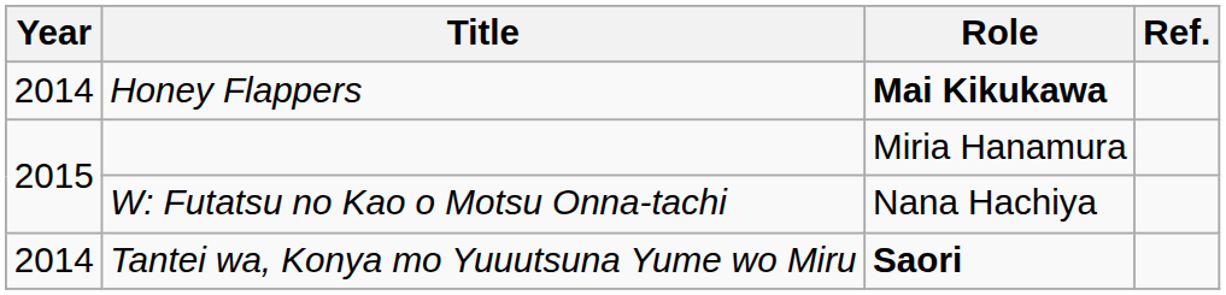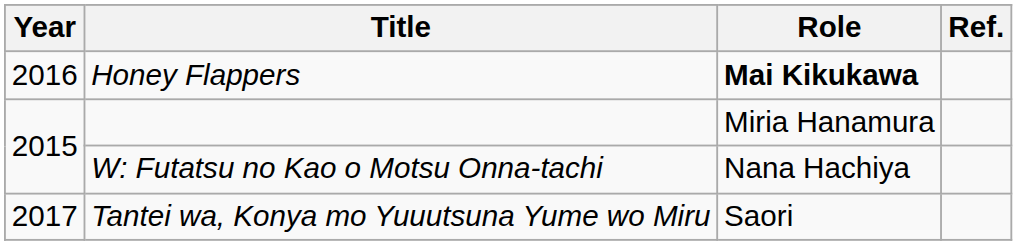Honey Flappers | Year: 2014 -> 2016
Tantei wa, Konya mo Yuuutsuna Yume wo Miru | Year: 2014 -> 2017
Tantei wa, Konya mo Yuuutsuna Yume wo Miru | Role: bold -> normal
